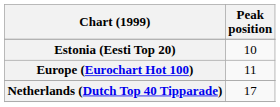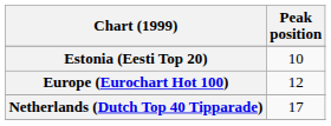Europe (Eurochart Hot 100) | Peak position: 11 -> 12
